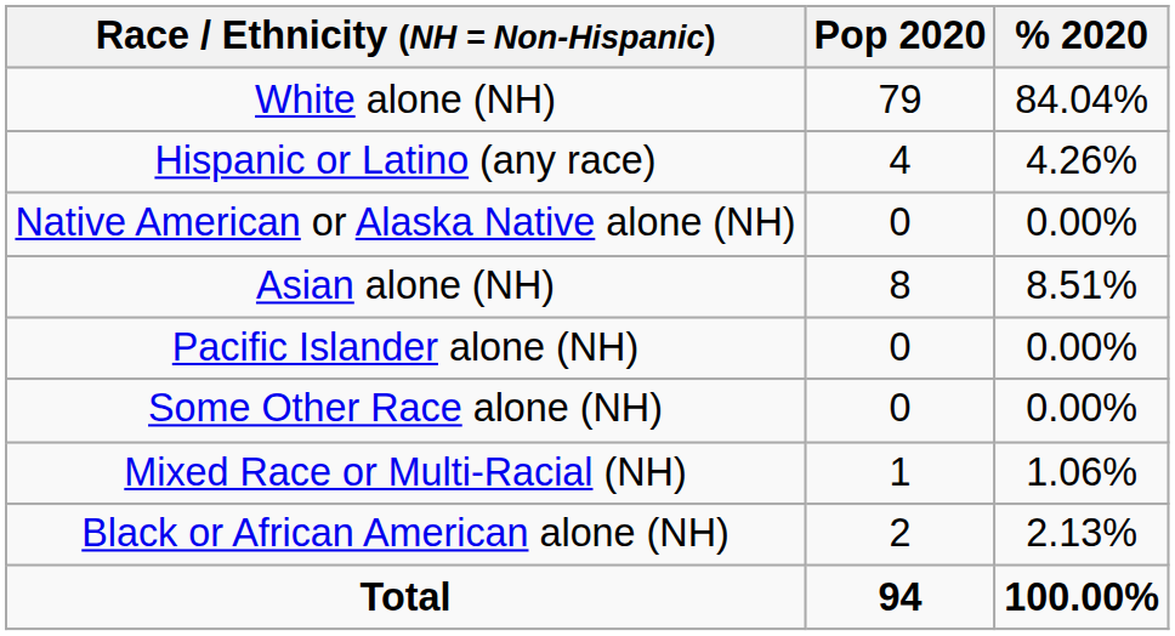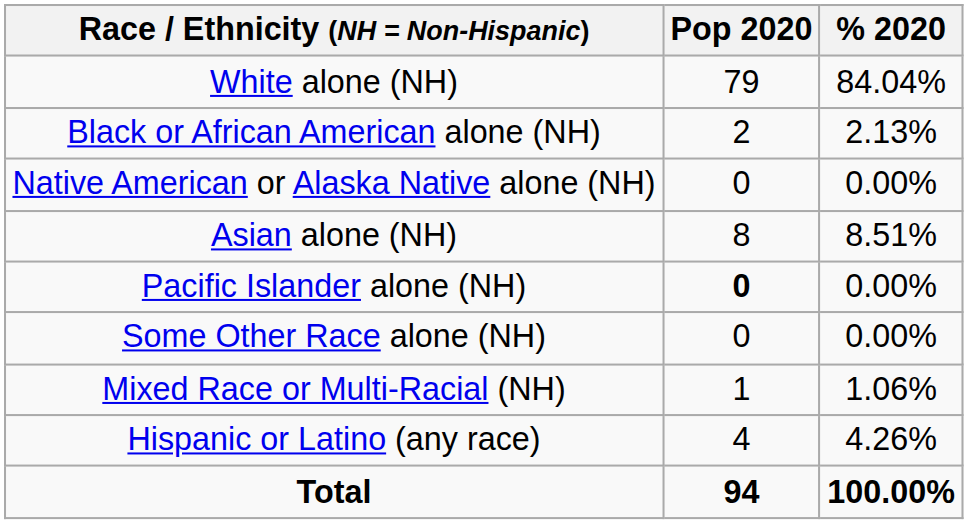rows swapped: Black or African American alone (NH) <-> Hispanic or Latino (any race)
Pacific Islander alone (NH) | Pop 2020: normal -> bold
